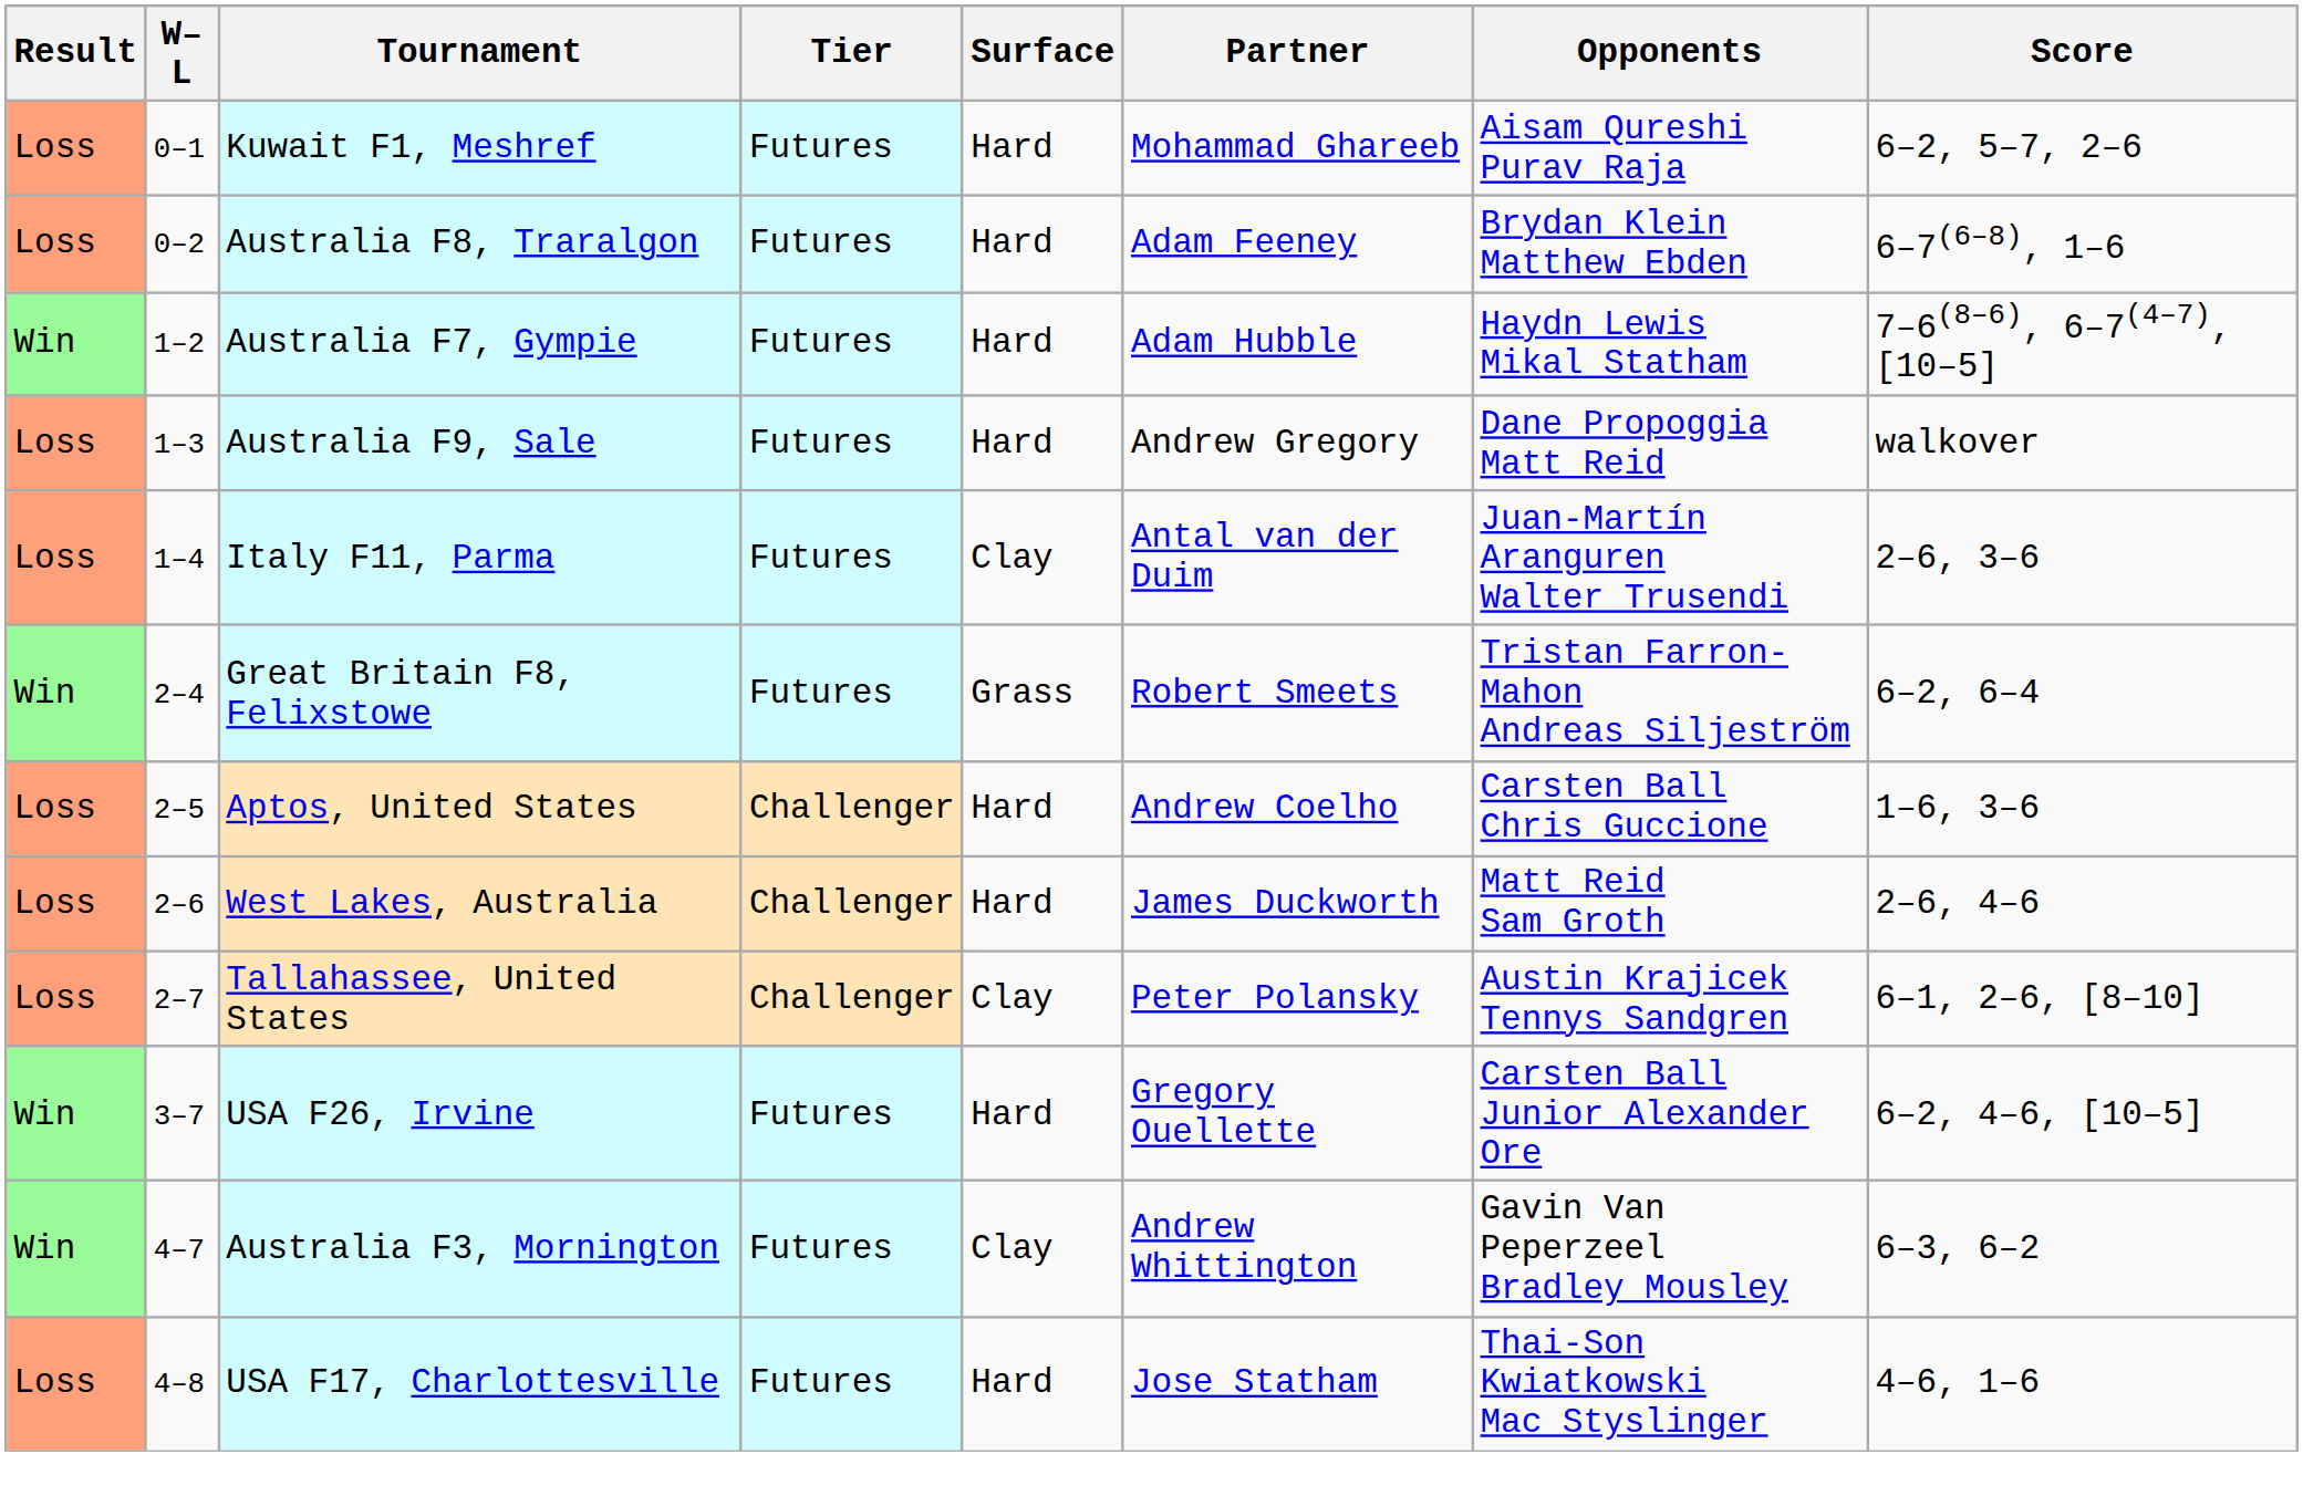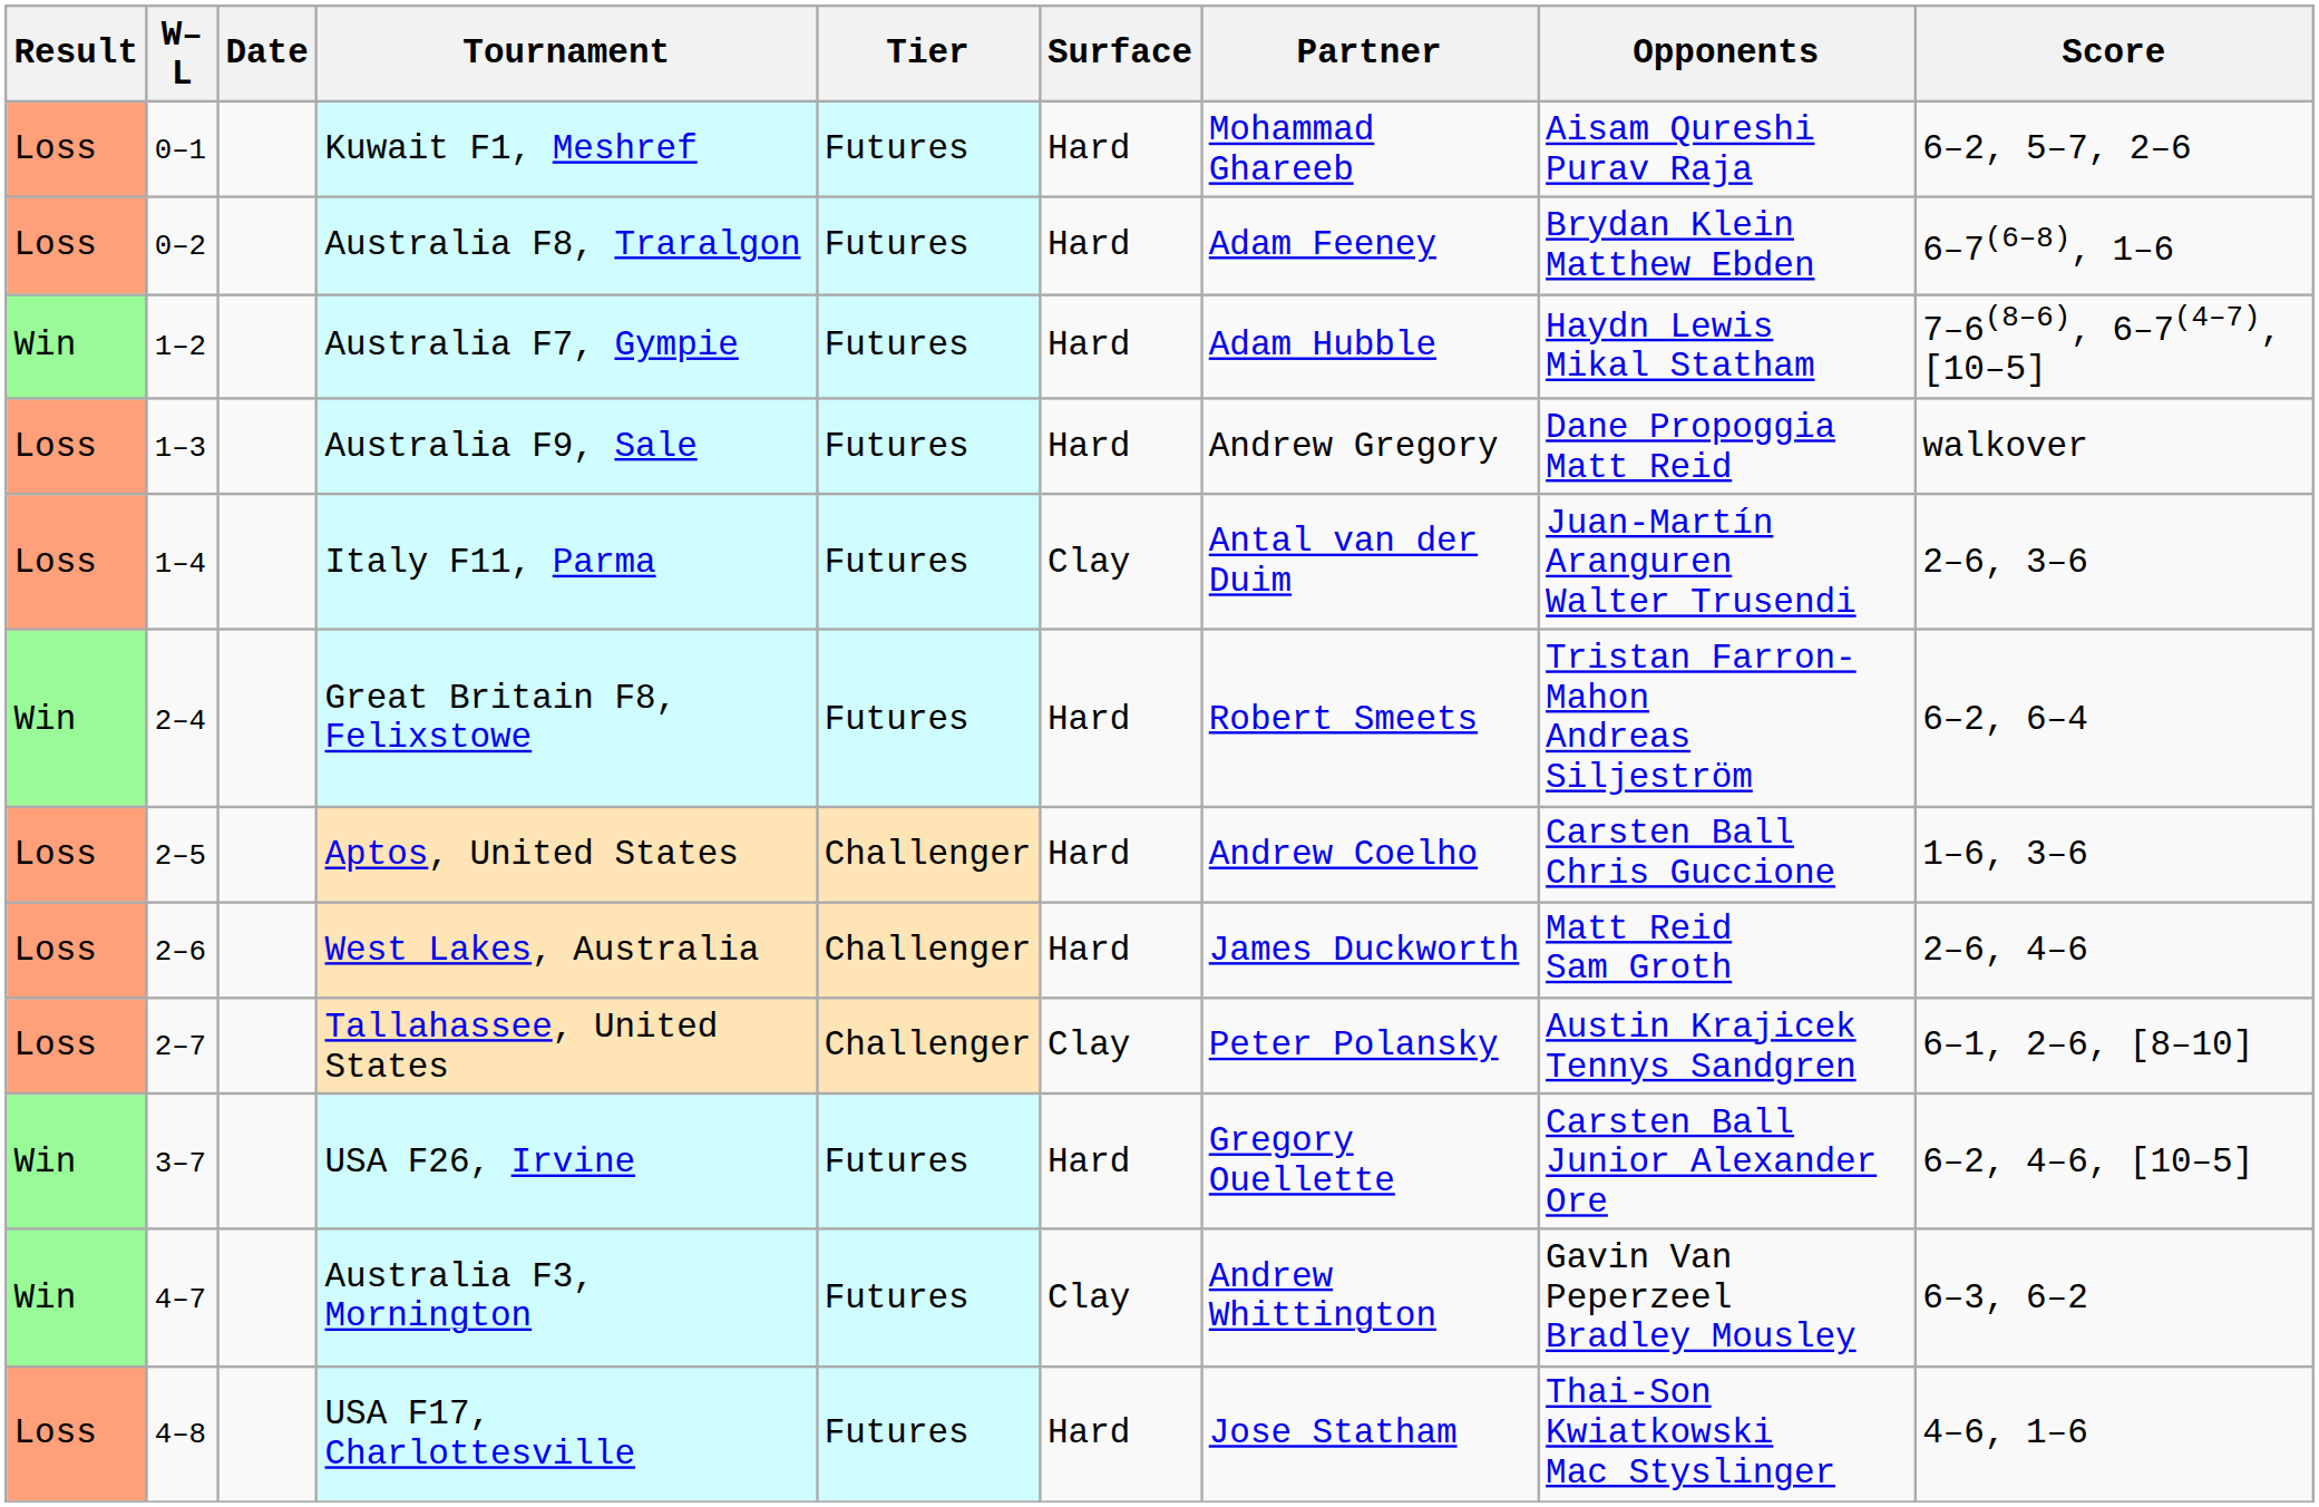+ column: Date
Great Britain F8, Felixstowe | Surface: Grass -> Hard
